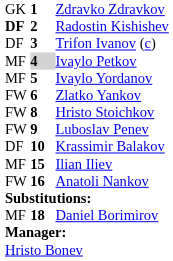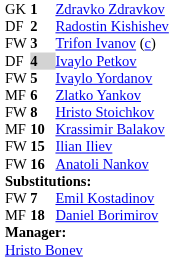Radostin Kishishev | column 1: bold -> normal
Trifon Ivanov (c) | column 1: DF -> FW
Ivaylo Petkov | column 1: MF -> DF
Ivaylo Yordanov | column 1: MF -> FW
Zlatko Yankov | column 1: FW -> MF
- row: FW | 9 | Luboslav Penev
Krassimir Balakov | column 1: DF -> MF
Ilian Iliev | column 1: MF -> FW
+ row: FW | 7 | Emil Kostadinov
